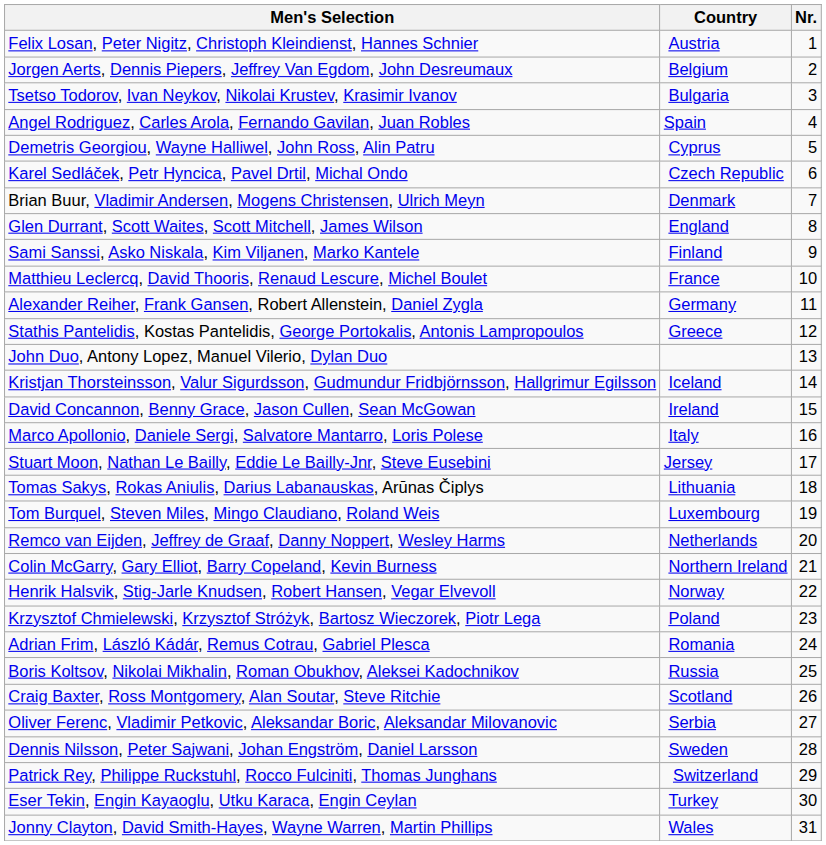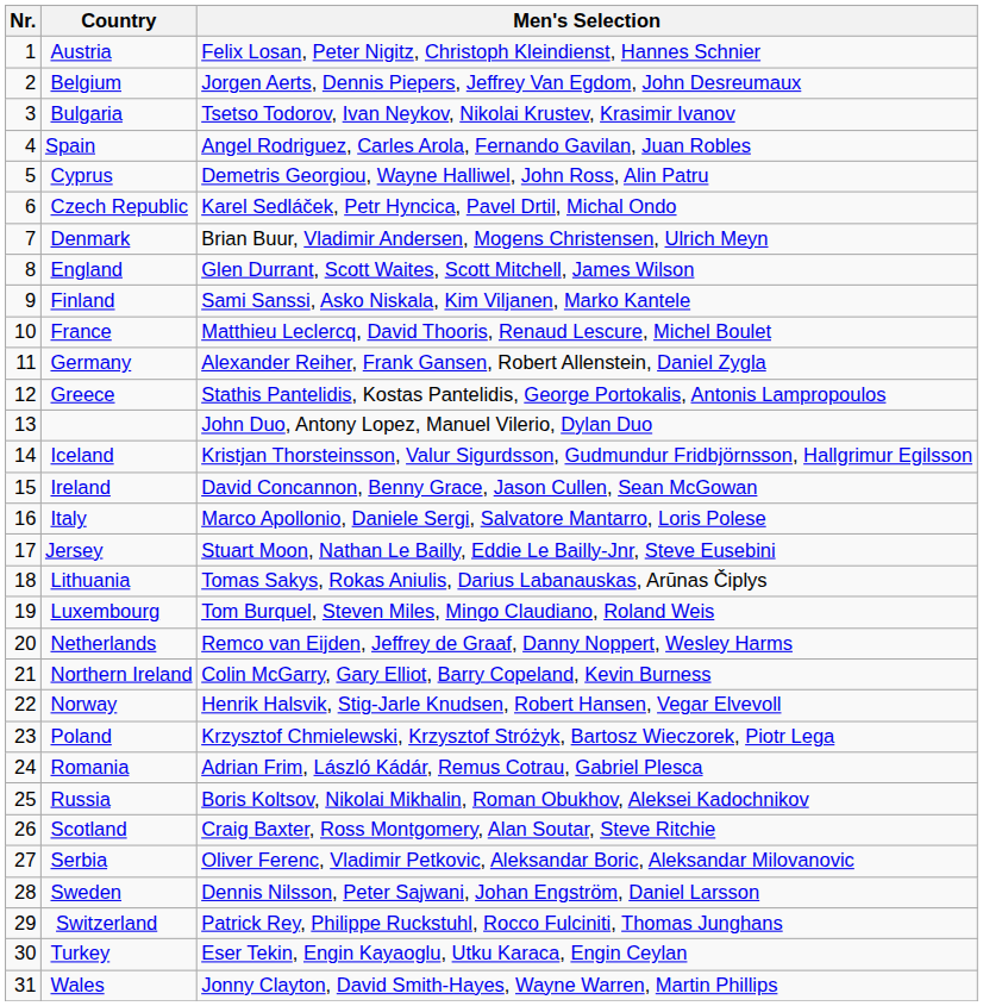columns swapped: Nr. <-> Men's Selection
